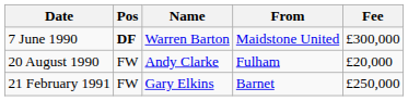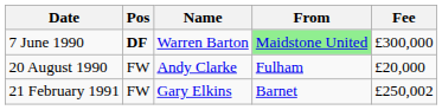7 June 1990 | From: no background -> lightgreen background
21 February 1991 | Fee: £250,000 -> £250,002
